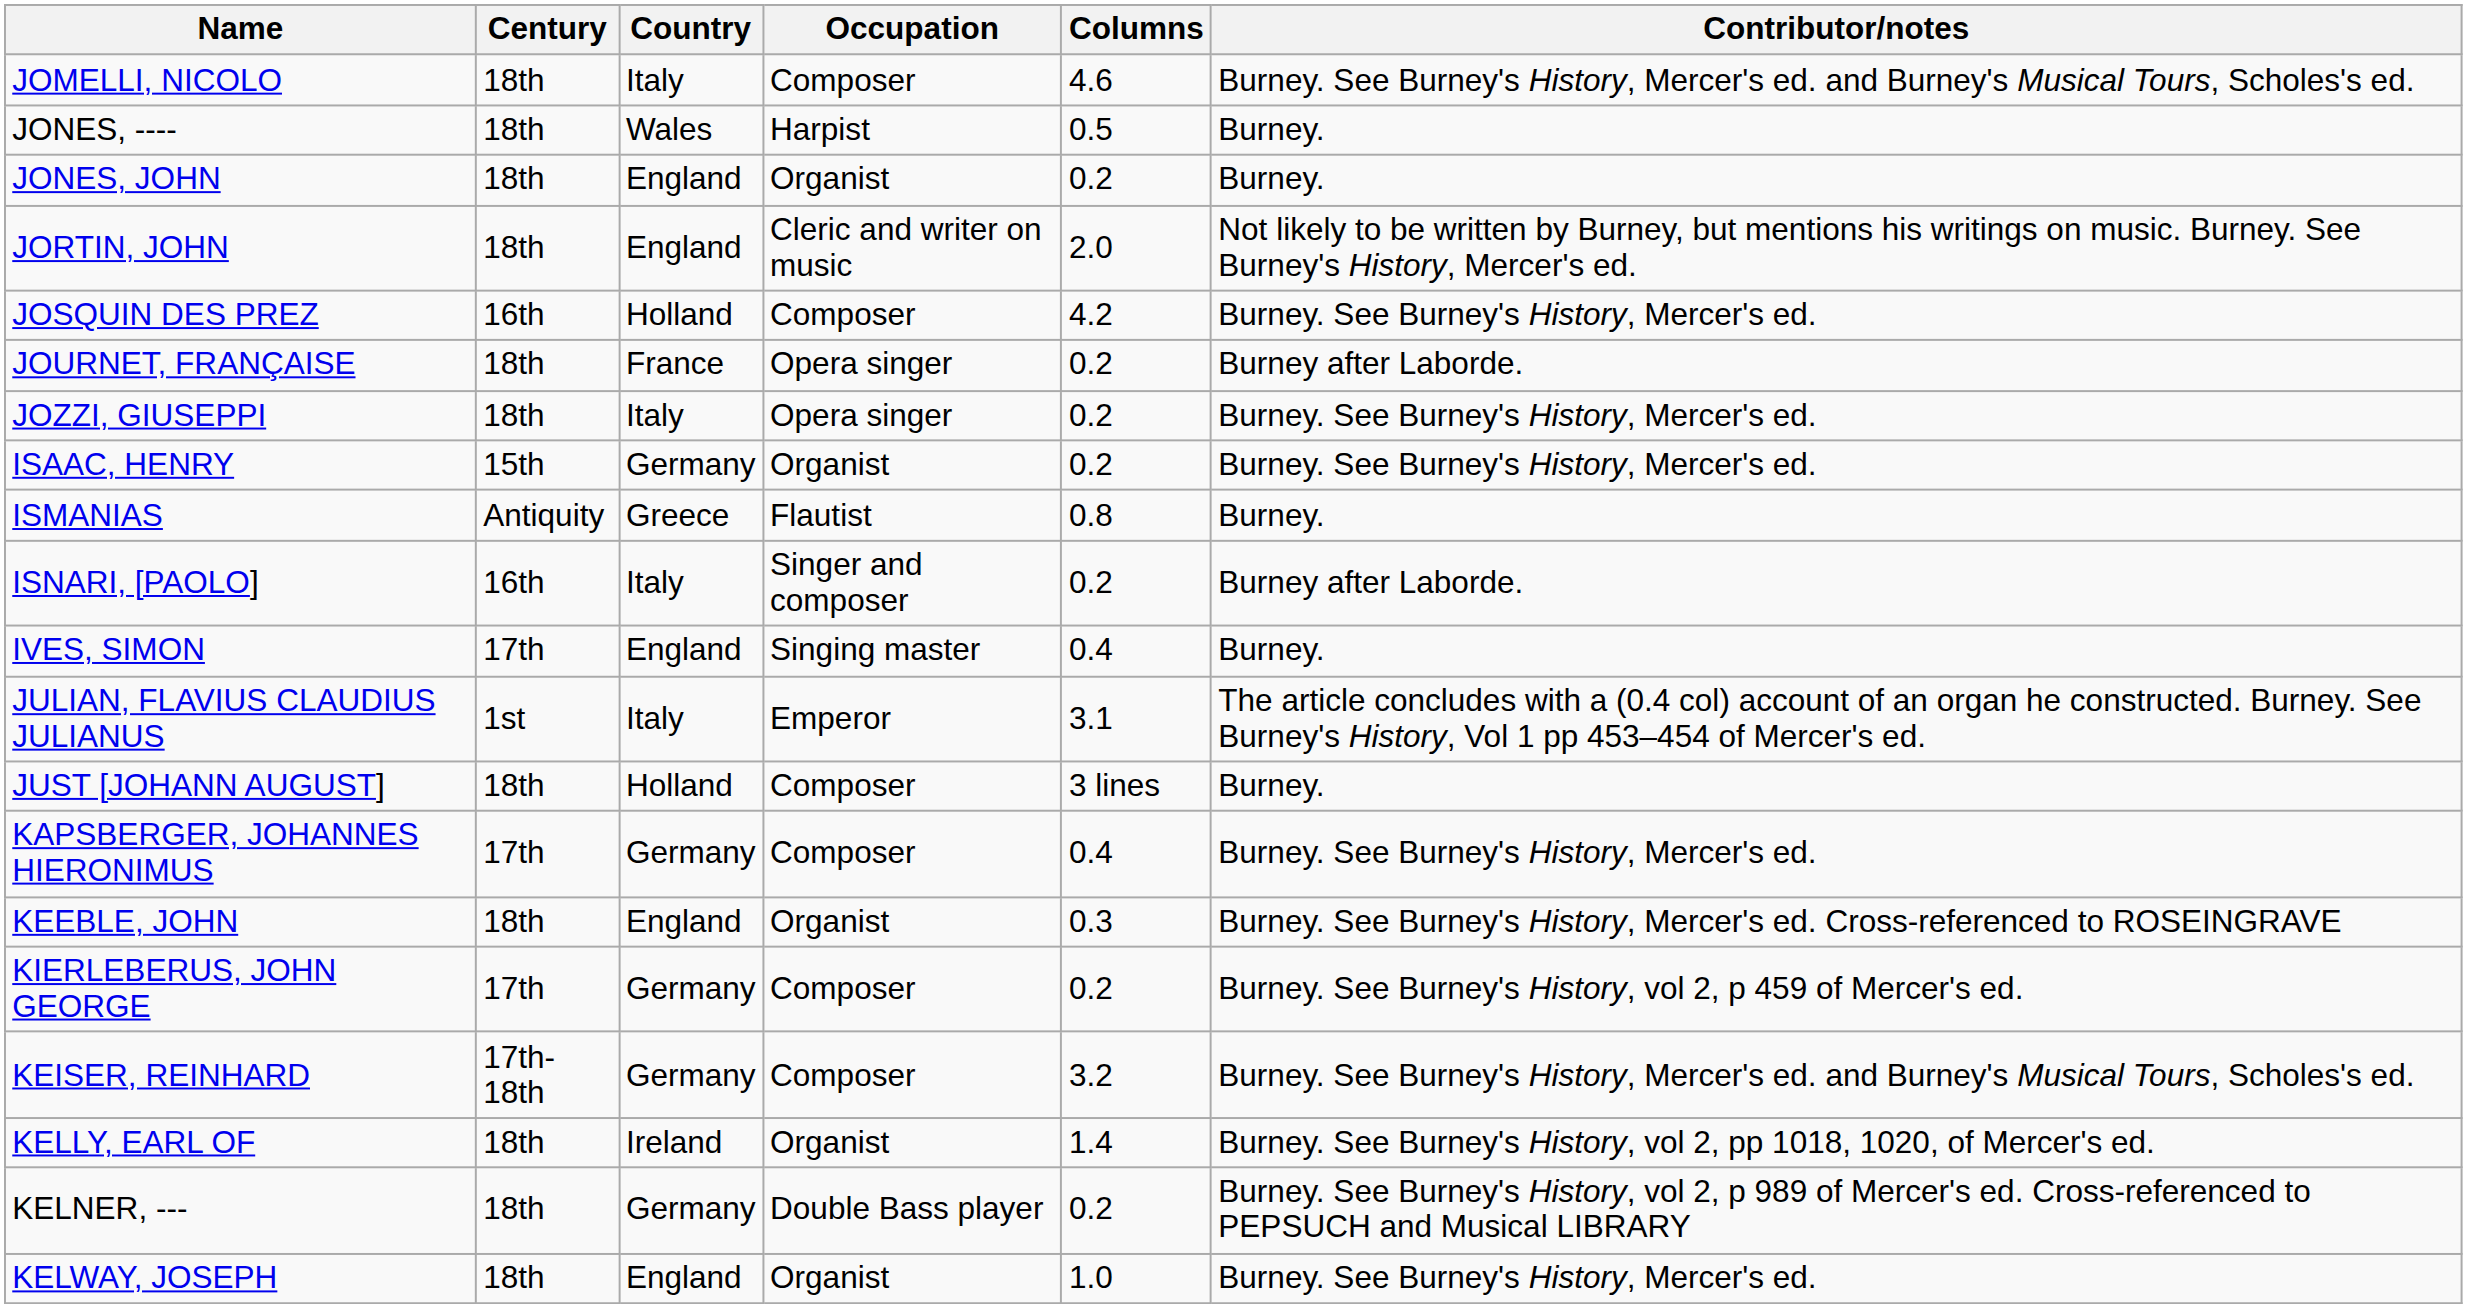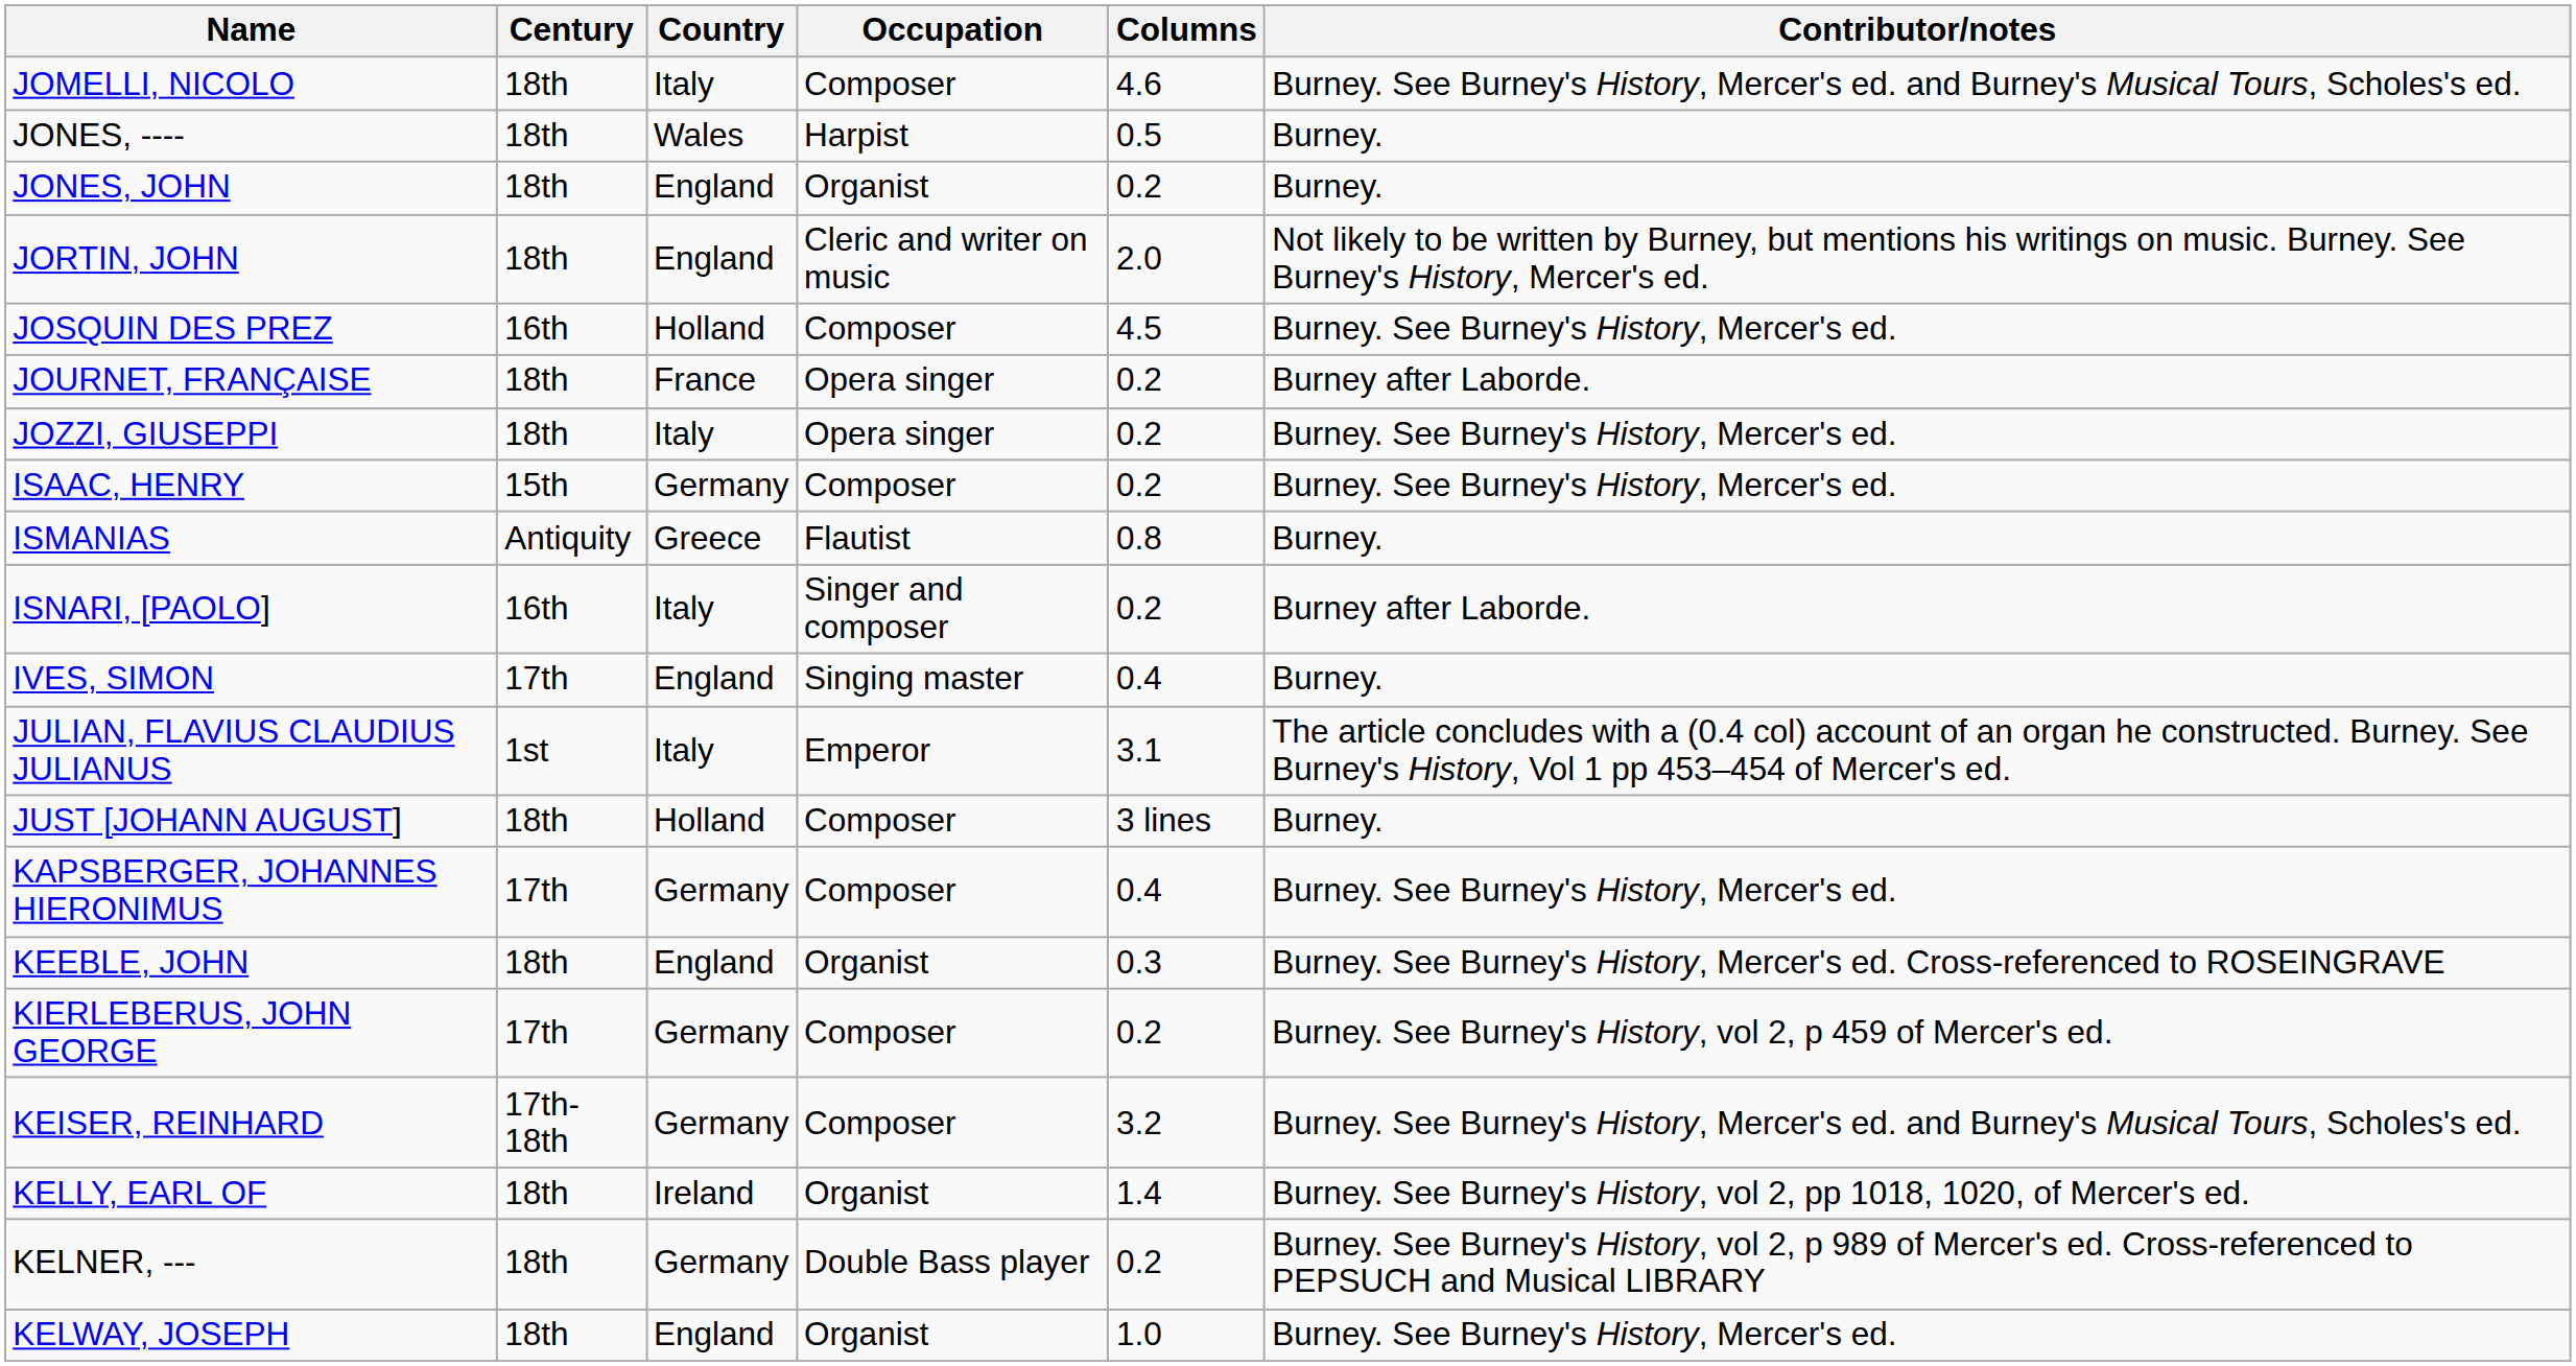JOSQUIN DES PREZ | Columns: 4.2 -> 4.5
ISAAC, HENRY | Occupation: Organist -> Composer
